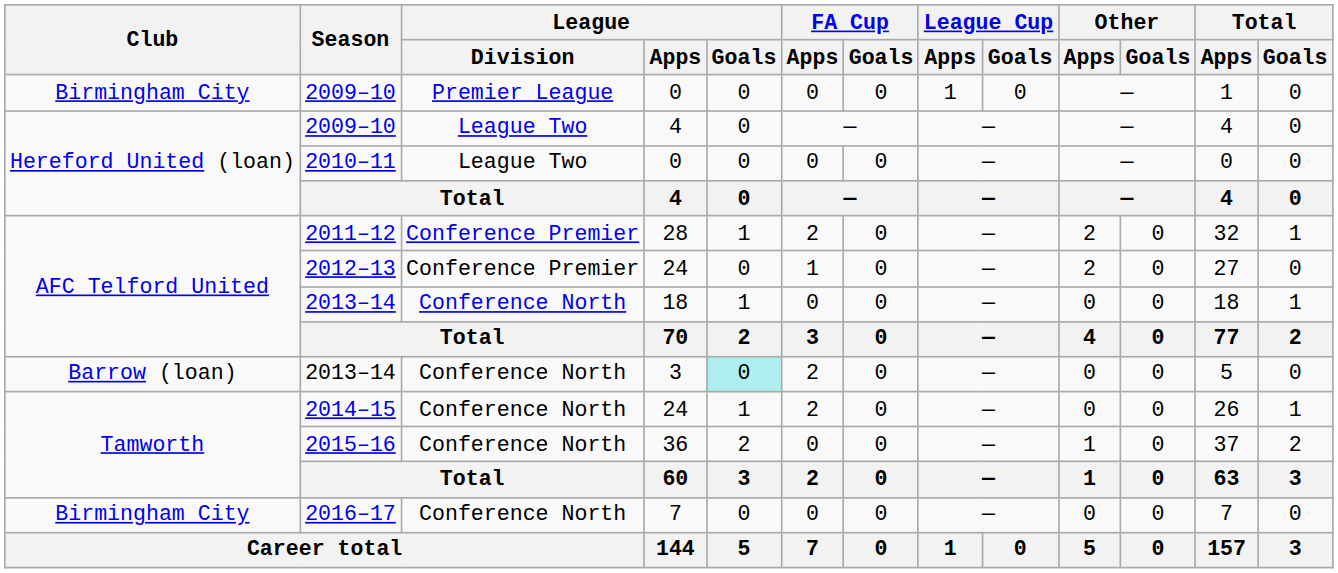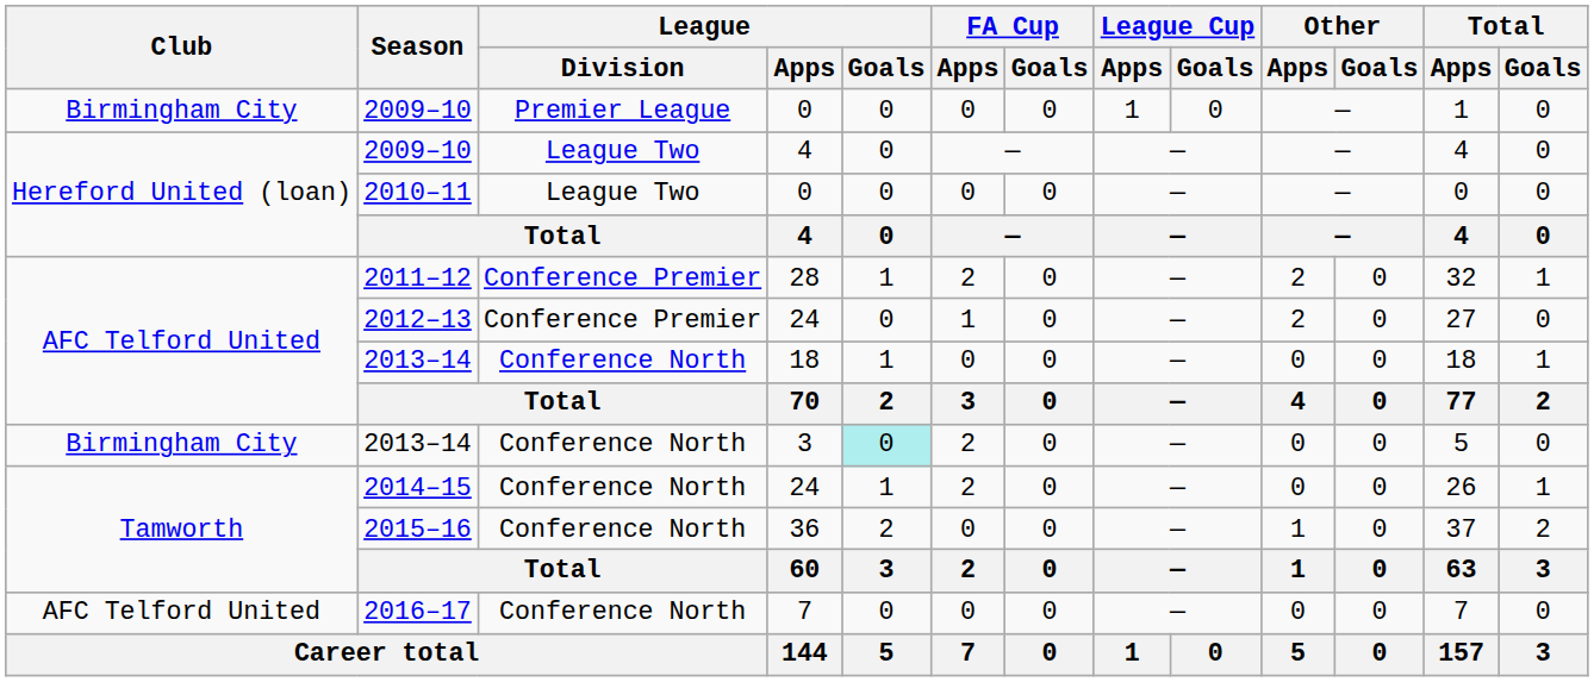2013–14 / 3 | Club: Barrow (loan) -> Birmingham City
2016–17 | Club: Birmingham City -> AFC Telford United
